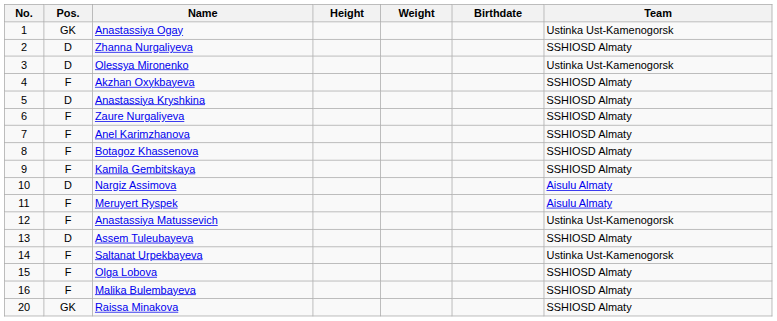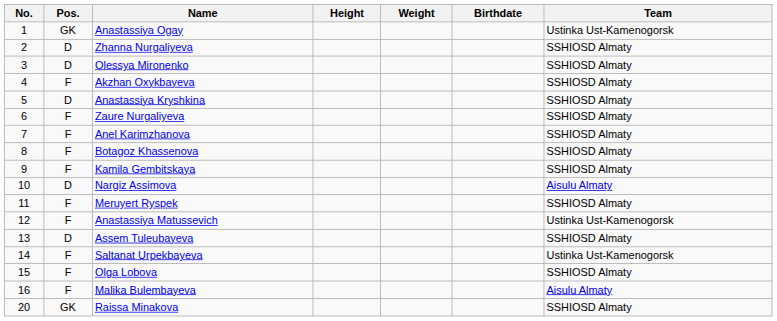Olessya Mironenko | Team: Ustinka Ust-Kamenogorsk -> SSHIOSD Almaty
Meruyert Ryspek | Team: Aisulu Almaty -> SSHIOSD Almaty
Malika Bulembayeva | Team: SSHIOSD Almaty -> Aisulu Almaty
